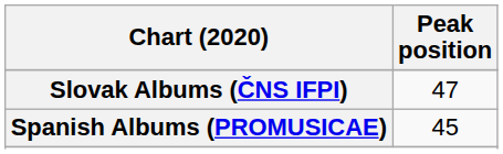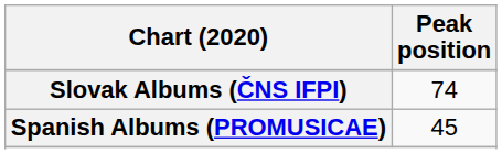Slovak Albums (ČNS IFPI) | Peak position: 47 -> 74
